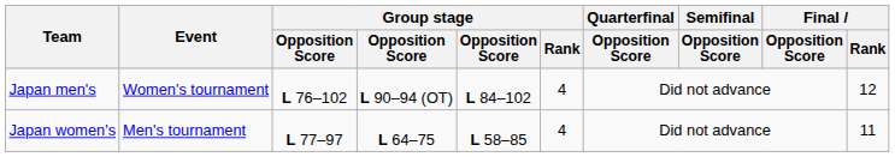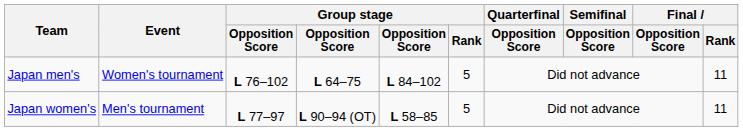Japan men's | column 4: L 90–94 (OT) -> L 64–75
Japan men's | Group stage / Rank: 4 -> 5
Japan men's | Final / Rank: 12 -> 11
Japan women's | column 4: L 64–75 -> L 90–94 (OT)
Japan women's | Group stage / Rank: 4 -> 5
